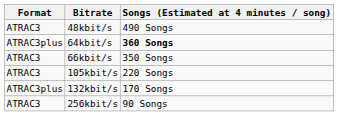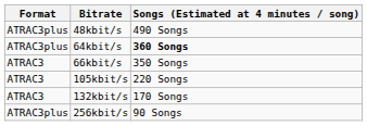48kbit/s | Format: ATRAC3 -> ATRAC3plus
132kbit/s | Format: ATRAC3plus -> ATRAC3
256kbit/s | Format: ATRAC3 -> ATRAC3plus
